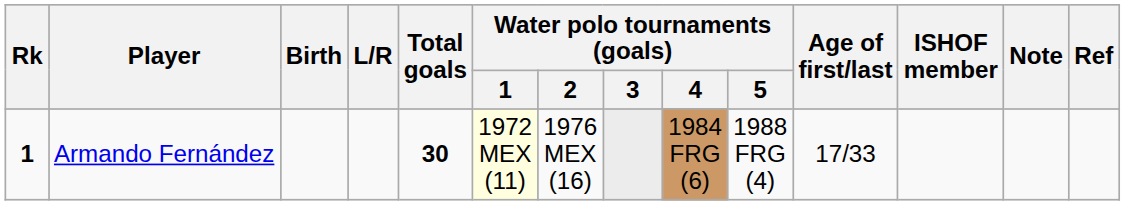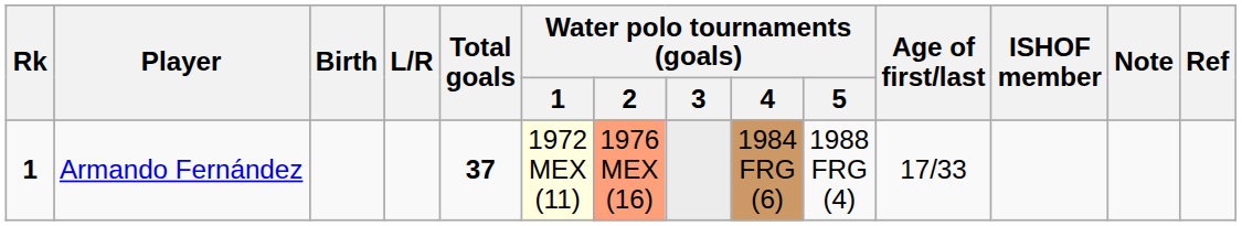Armando Fernández | Total goals: 30 -> 37
Armando Fernández | Water polo tournaments (goals) / 2: no background -> lightsalmon background
